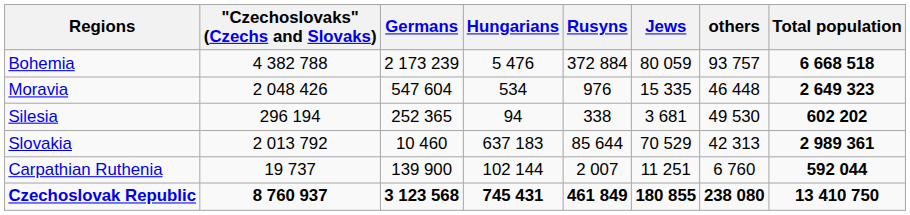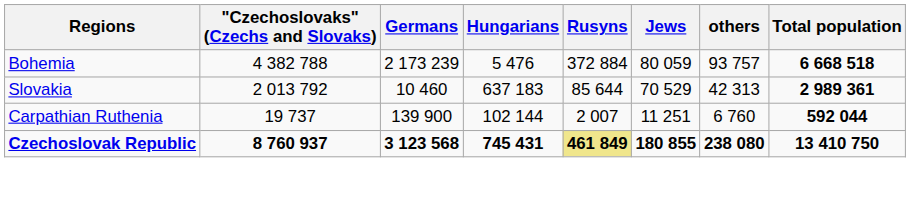- row: Moravia | 2 048 426 | 547 604 | 534 | 976 | 15 335 | 46 448 | 2 649 323
- row: Silesia | 296 194 | 252 365 | 94 | 338 | 3 681 | 49 530 | 602 202
Czechoslovak Republic | Rusyns: no background -> khaki background
